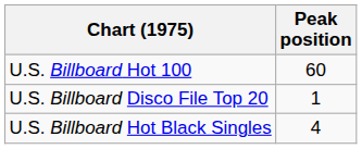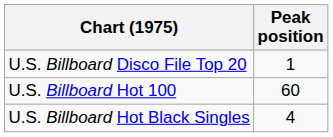rows swapped: U.S. Billboard Hot 100 <-> U.S. Billboard Disco File Top 20
